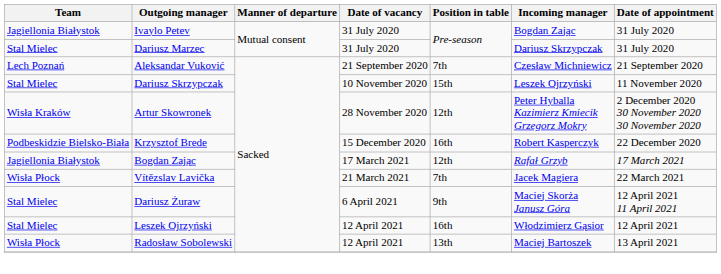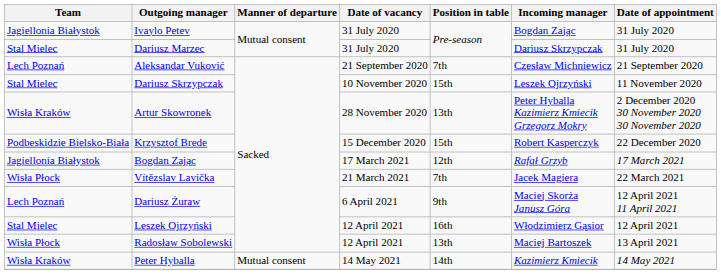Artur Skowronek | Position in table: 12th -> 13th
Krzysztof Brede | Position in table: 16th -> 15th
Dariusz Żuraw | Team: Stal Mielec -> Lech Poznań
+ row: Wisła Kraków | Peter Hyballa | Mutual consent | 14 May 2021 | 14th | Kazimierz Kmiecik | 14 May 2021
